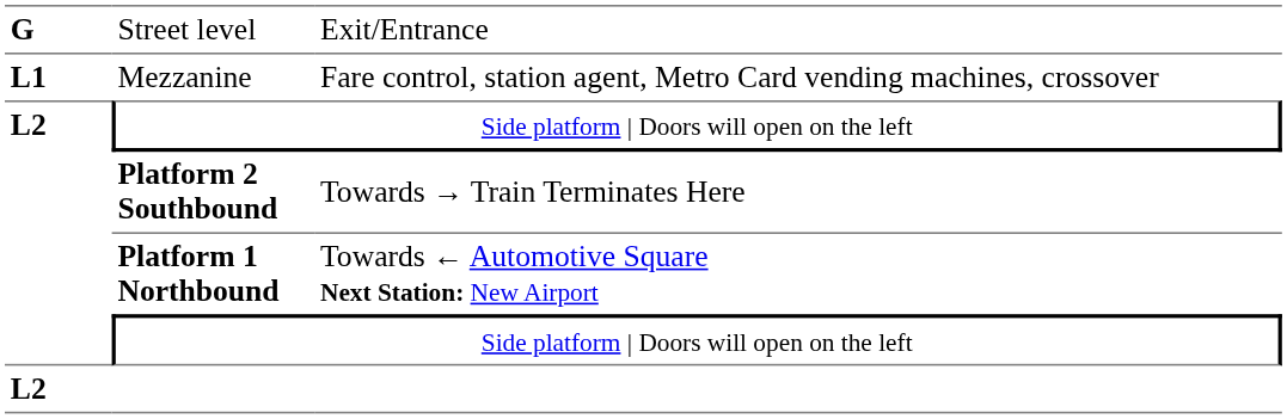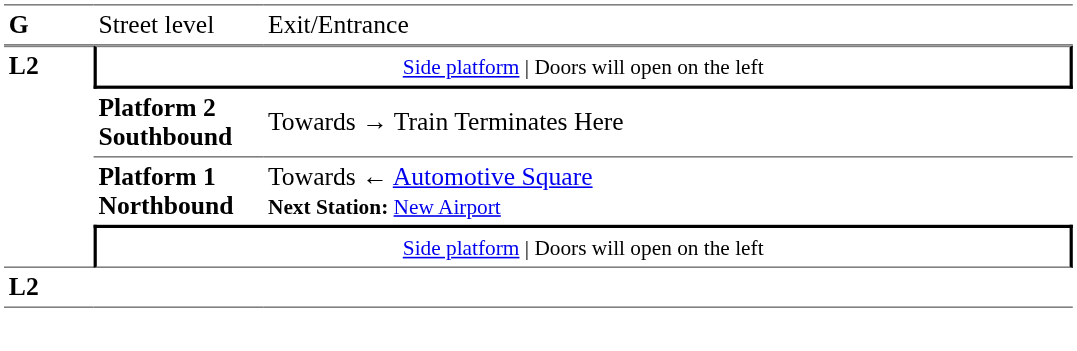- row: L1 | Mezzanine | Fare control, station agent, Metro Card vending machines, crossover
